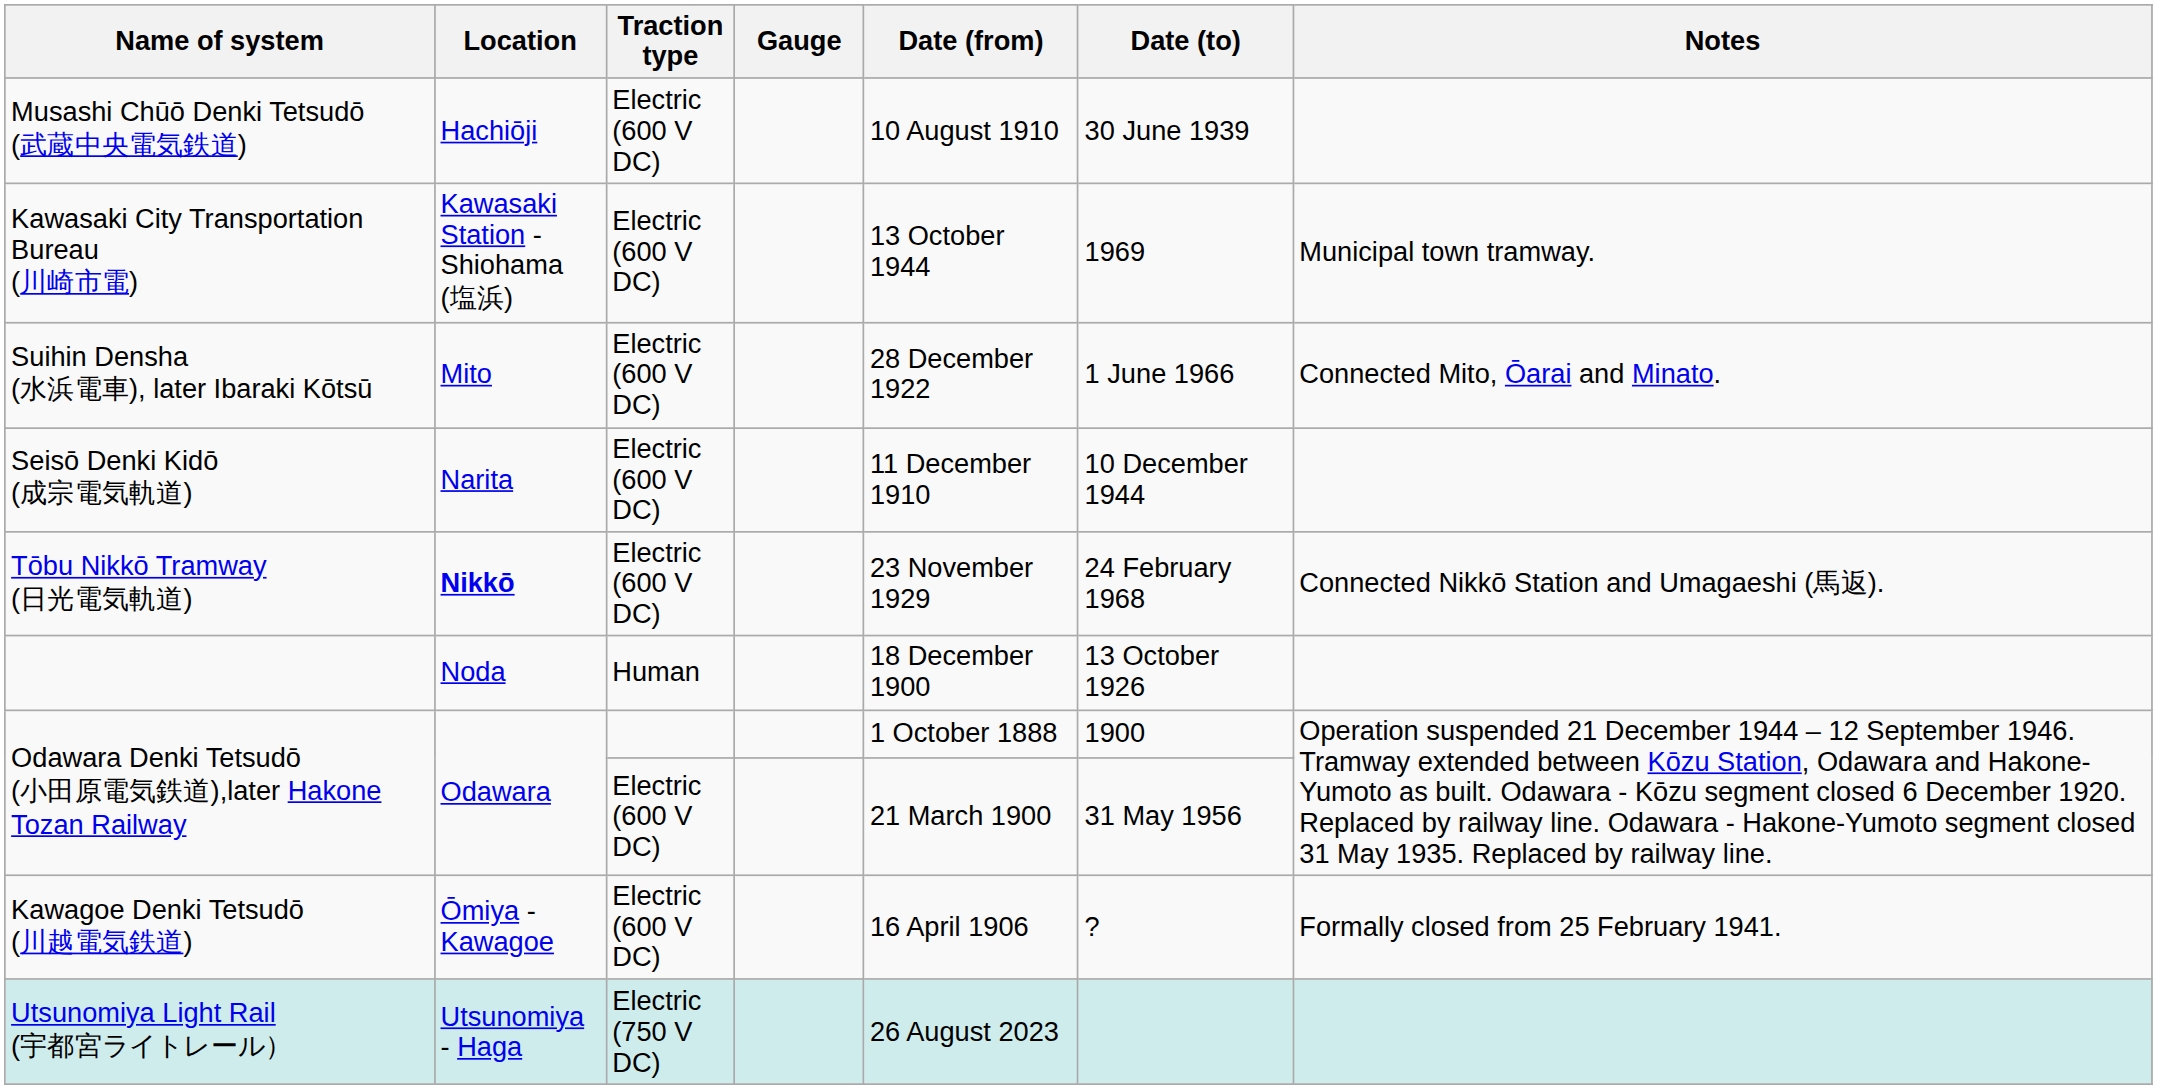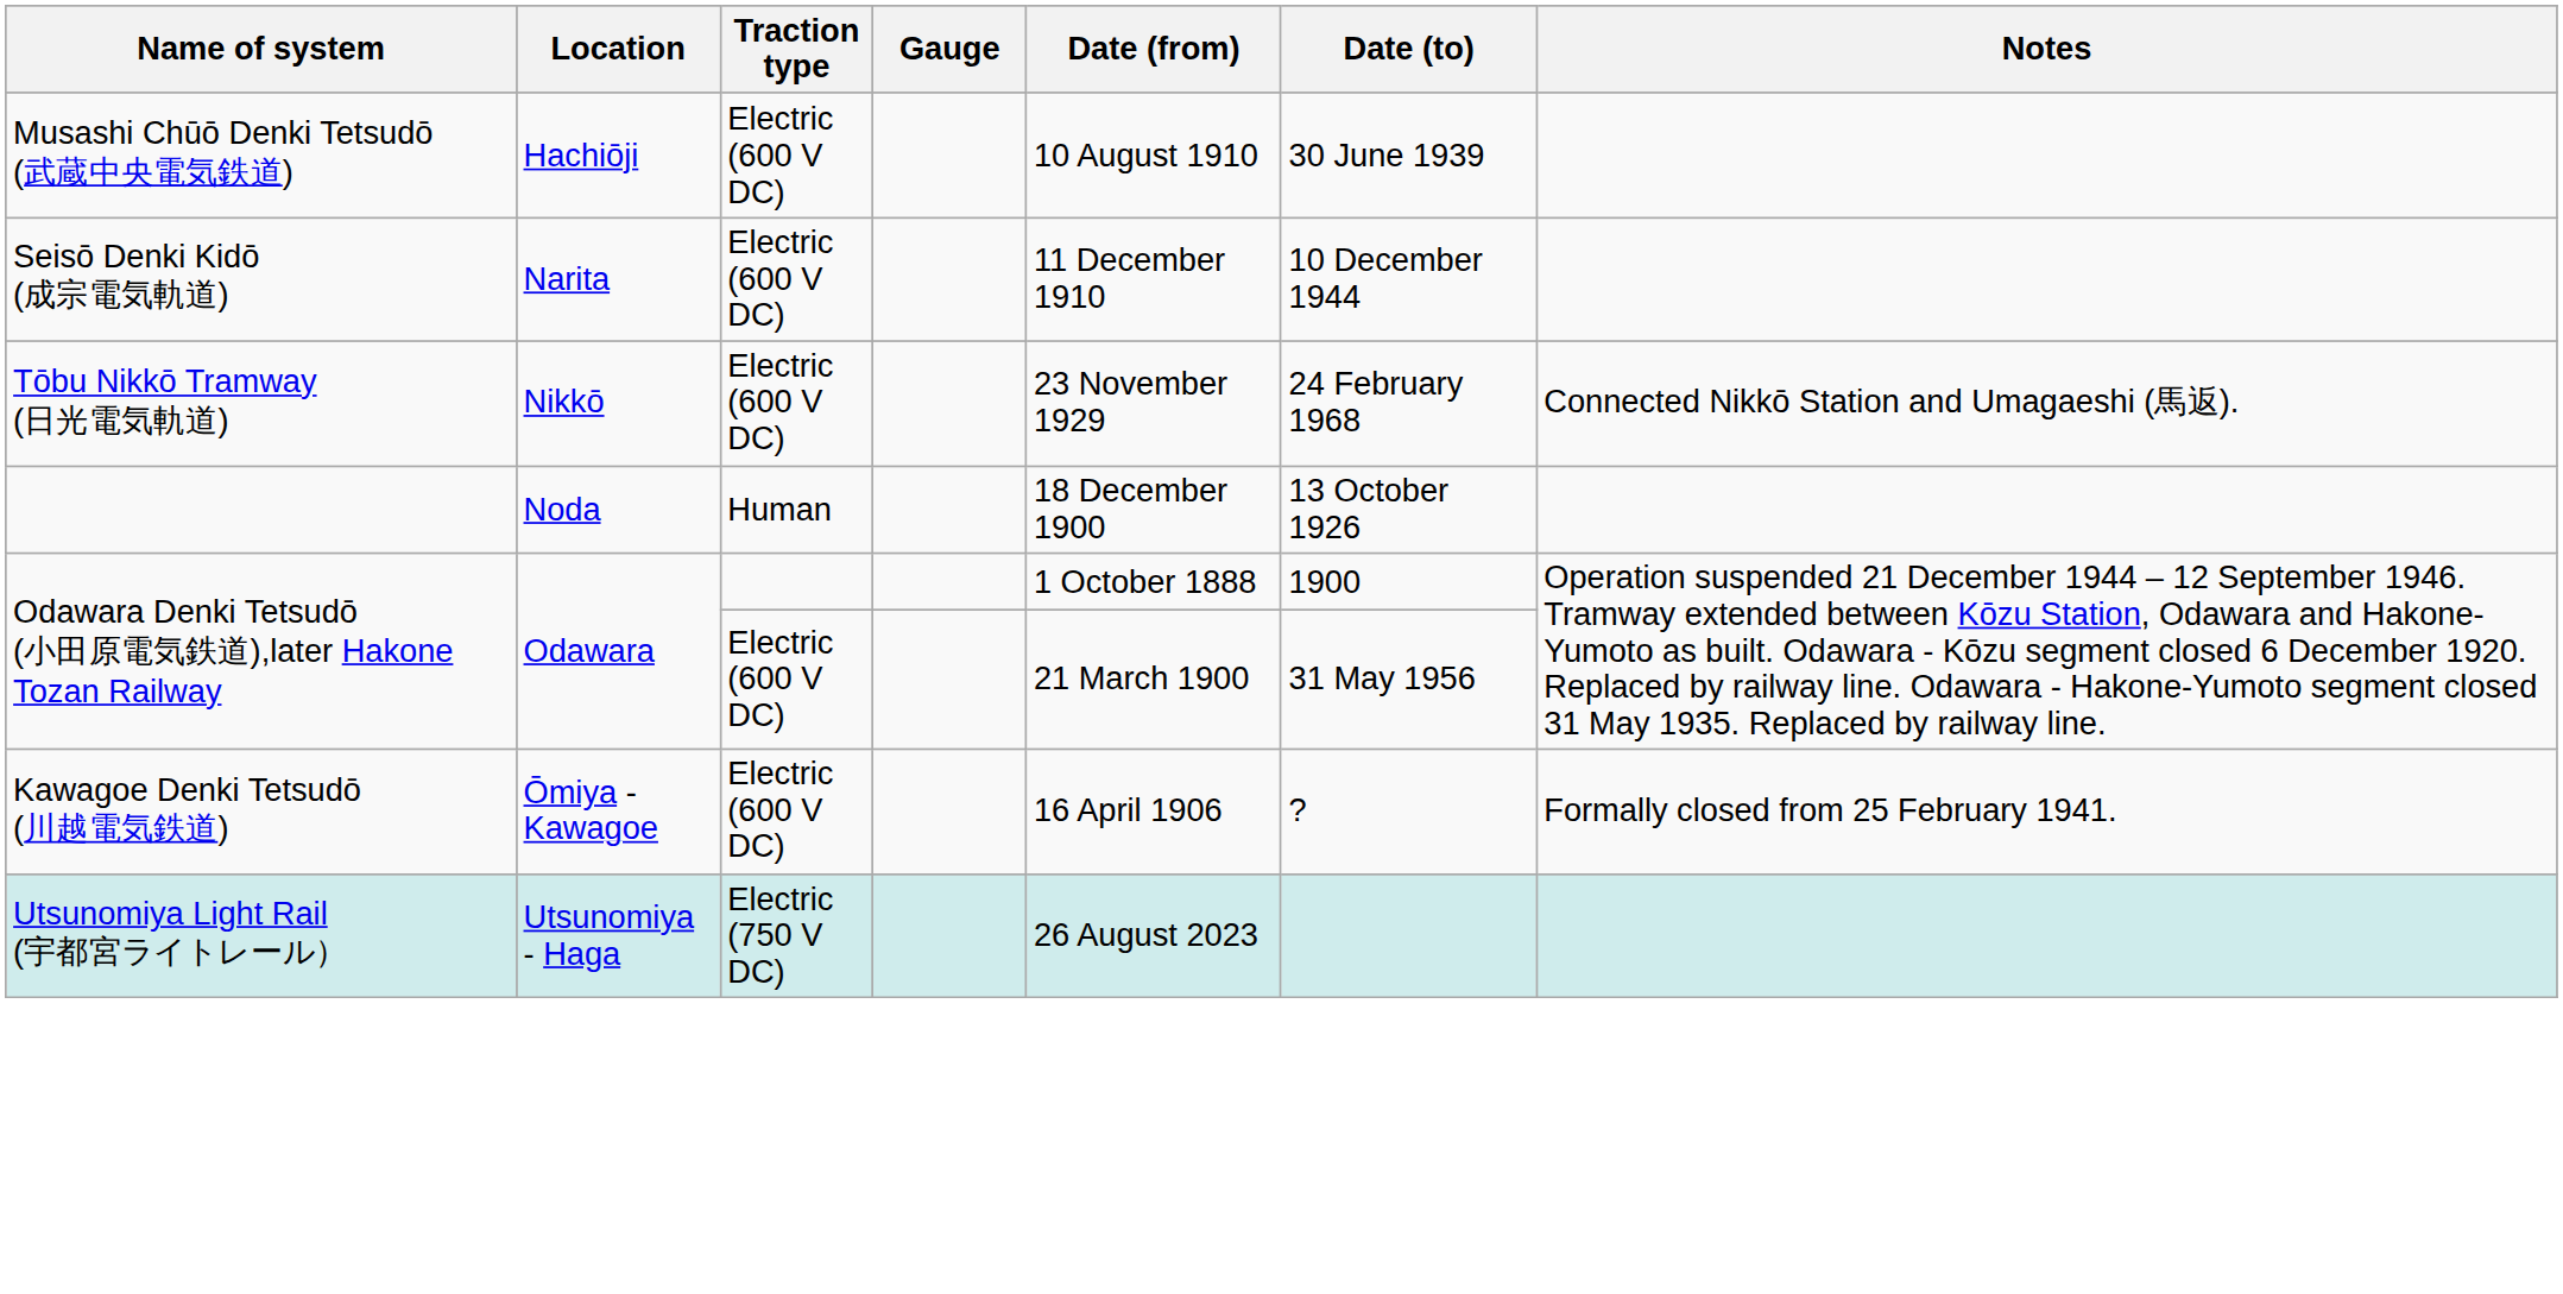- row: Kawasaki City Transportation Bureau (川崎市電) | Kawasaki Station - Shiohama (塩浜) | Electric (600 V DC) | 13 October 1944 | 1969 | Municipal town tramway.
- row: Suihin Densha (水浜電車), later Ibaraki Kōtsū | Mito | Electric (600 V DC) | 28 December 1922 | 1 June 1966 | Connected Mito, Ōarai and Minato.
Tōbu Nikkō Tramway (日光電気軌道) | Location: bold -> normal
